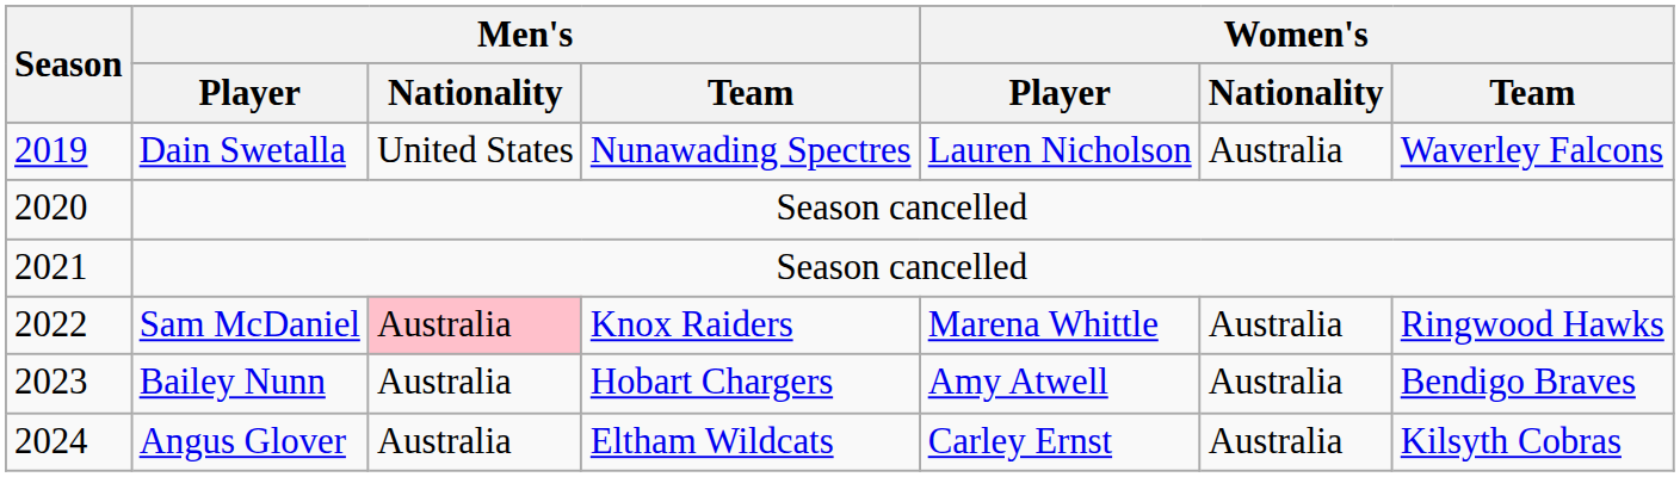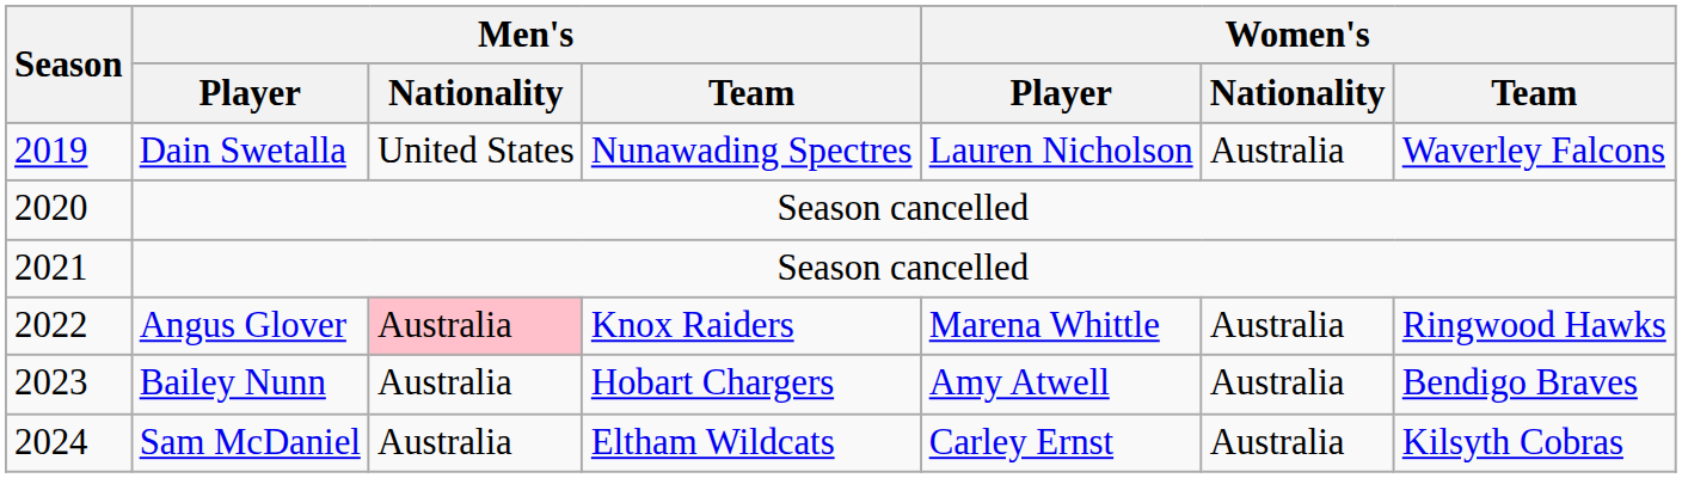2022 | Men's / Player: Sam McDaniel -> Angus Glover
2024 | Men's / Player: Angus Glover -> Sam McDaniel
